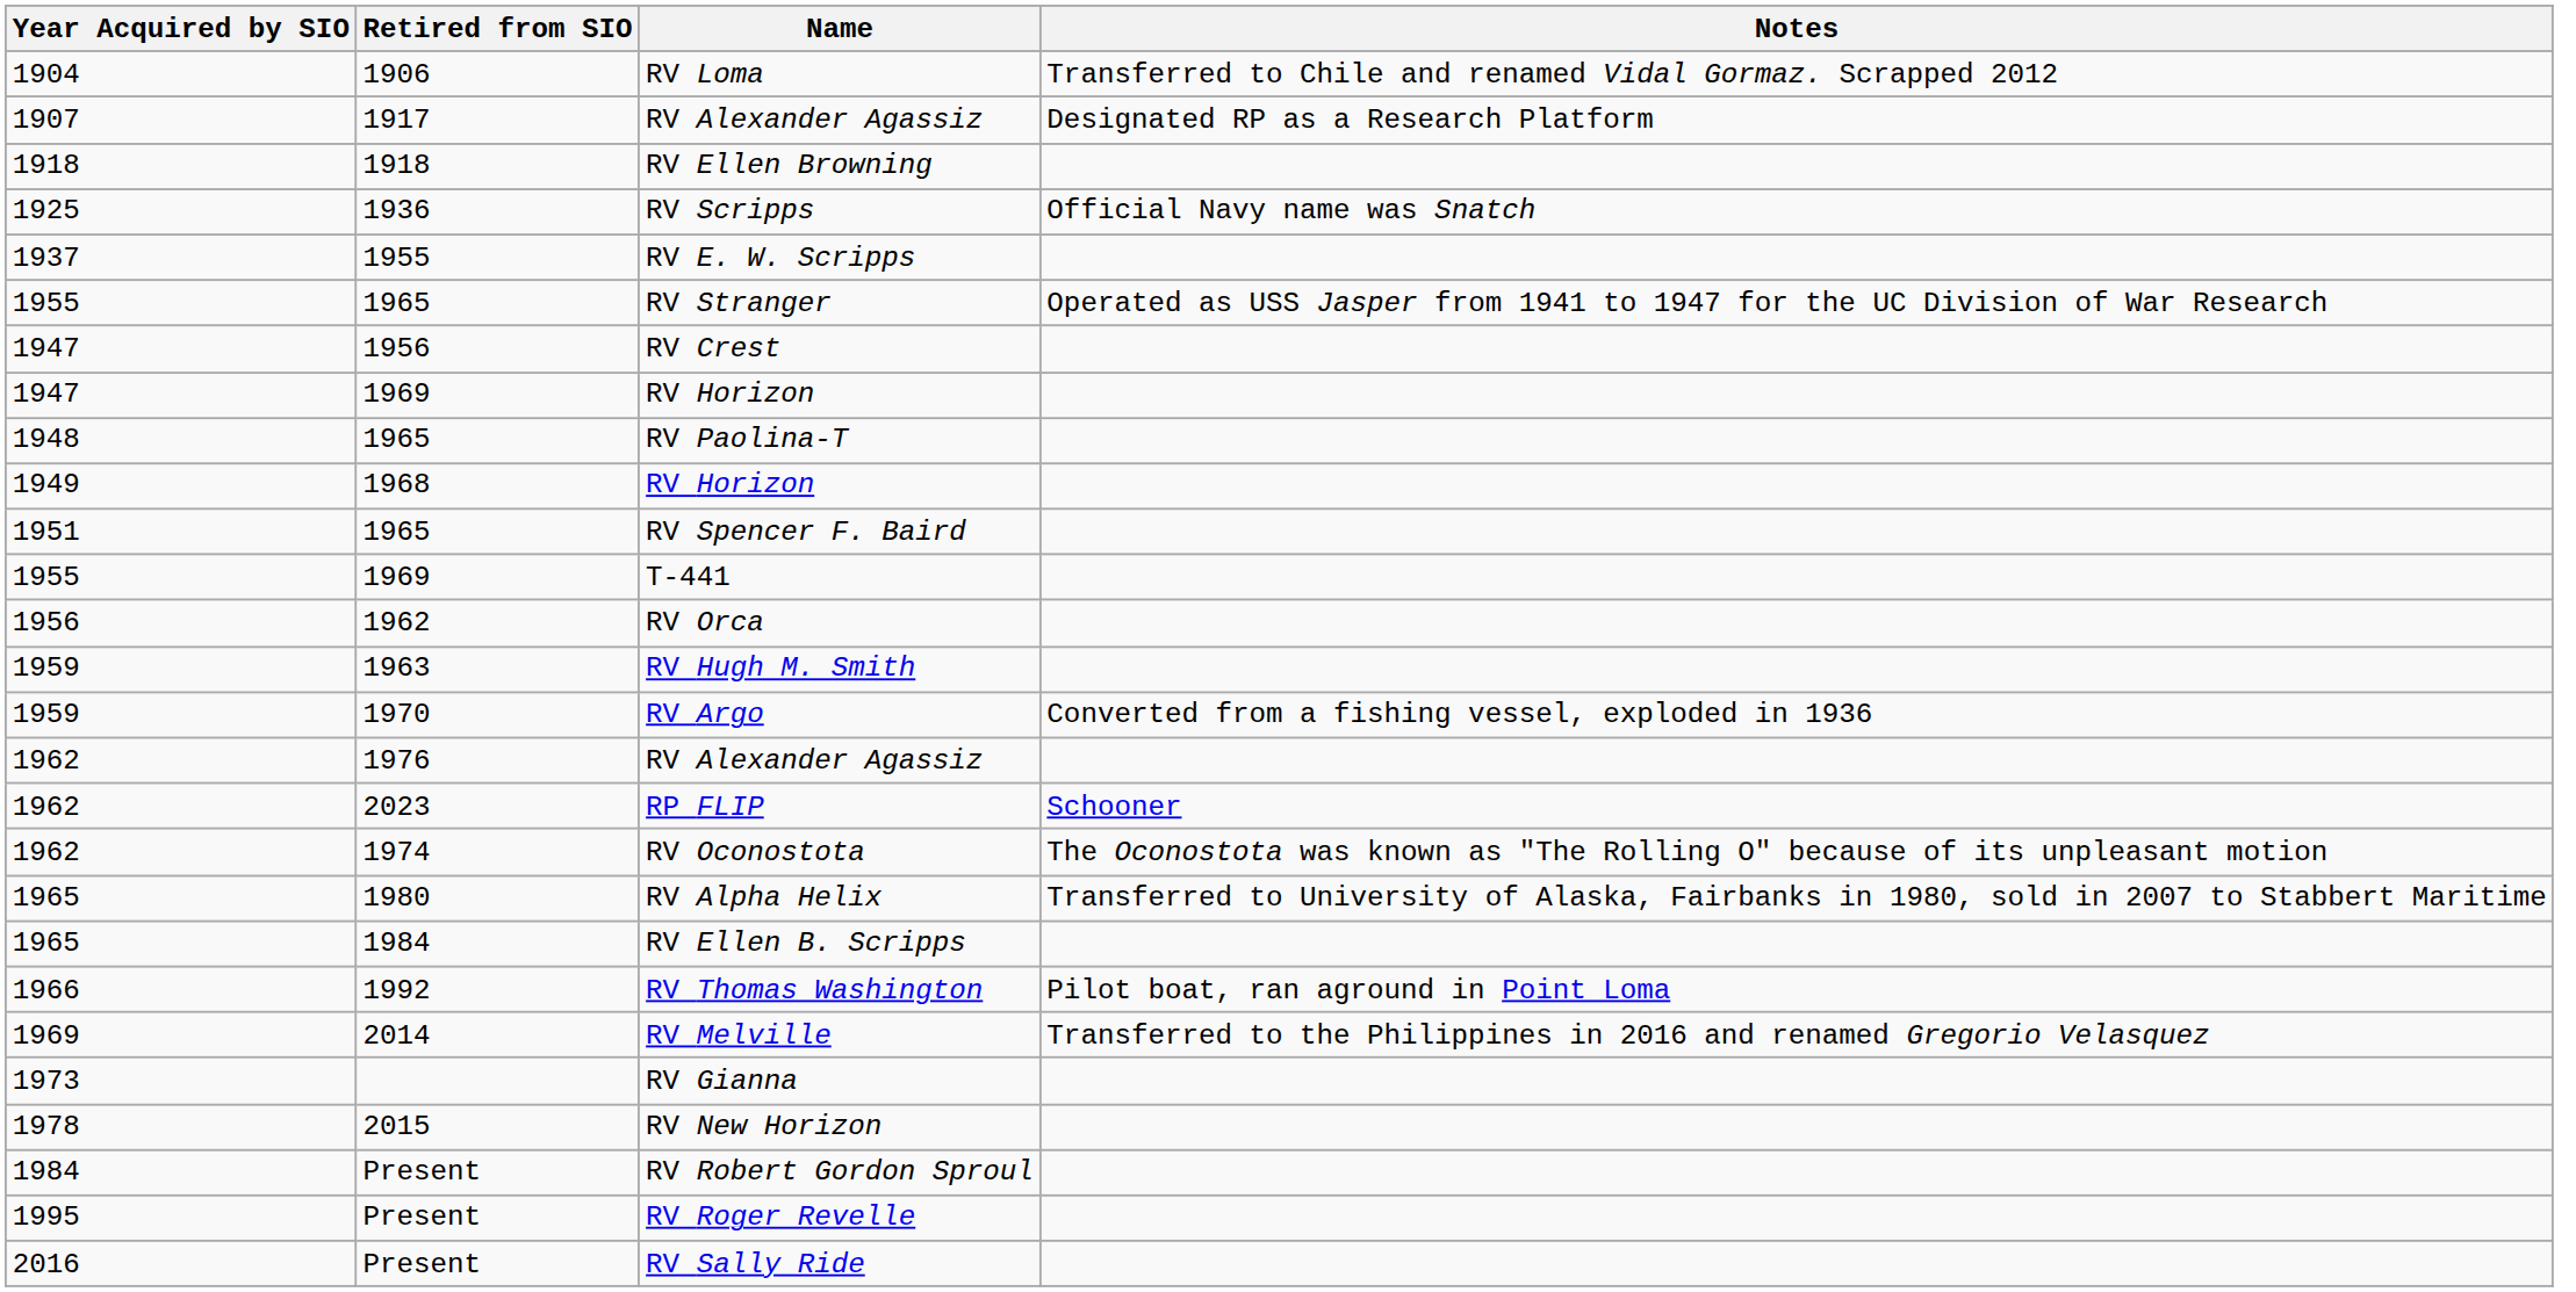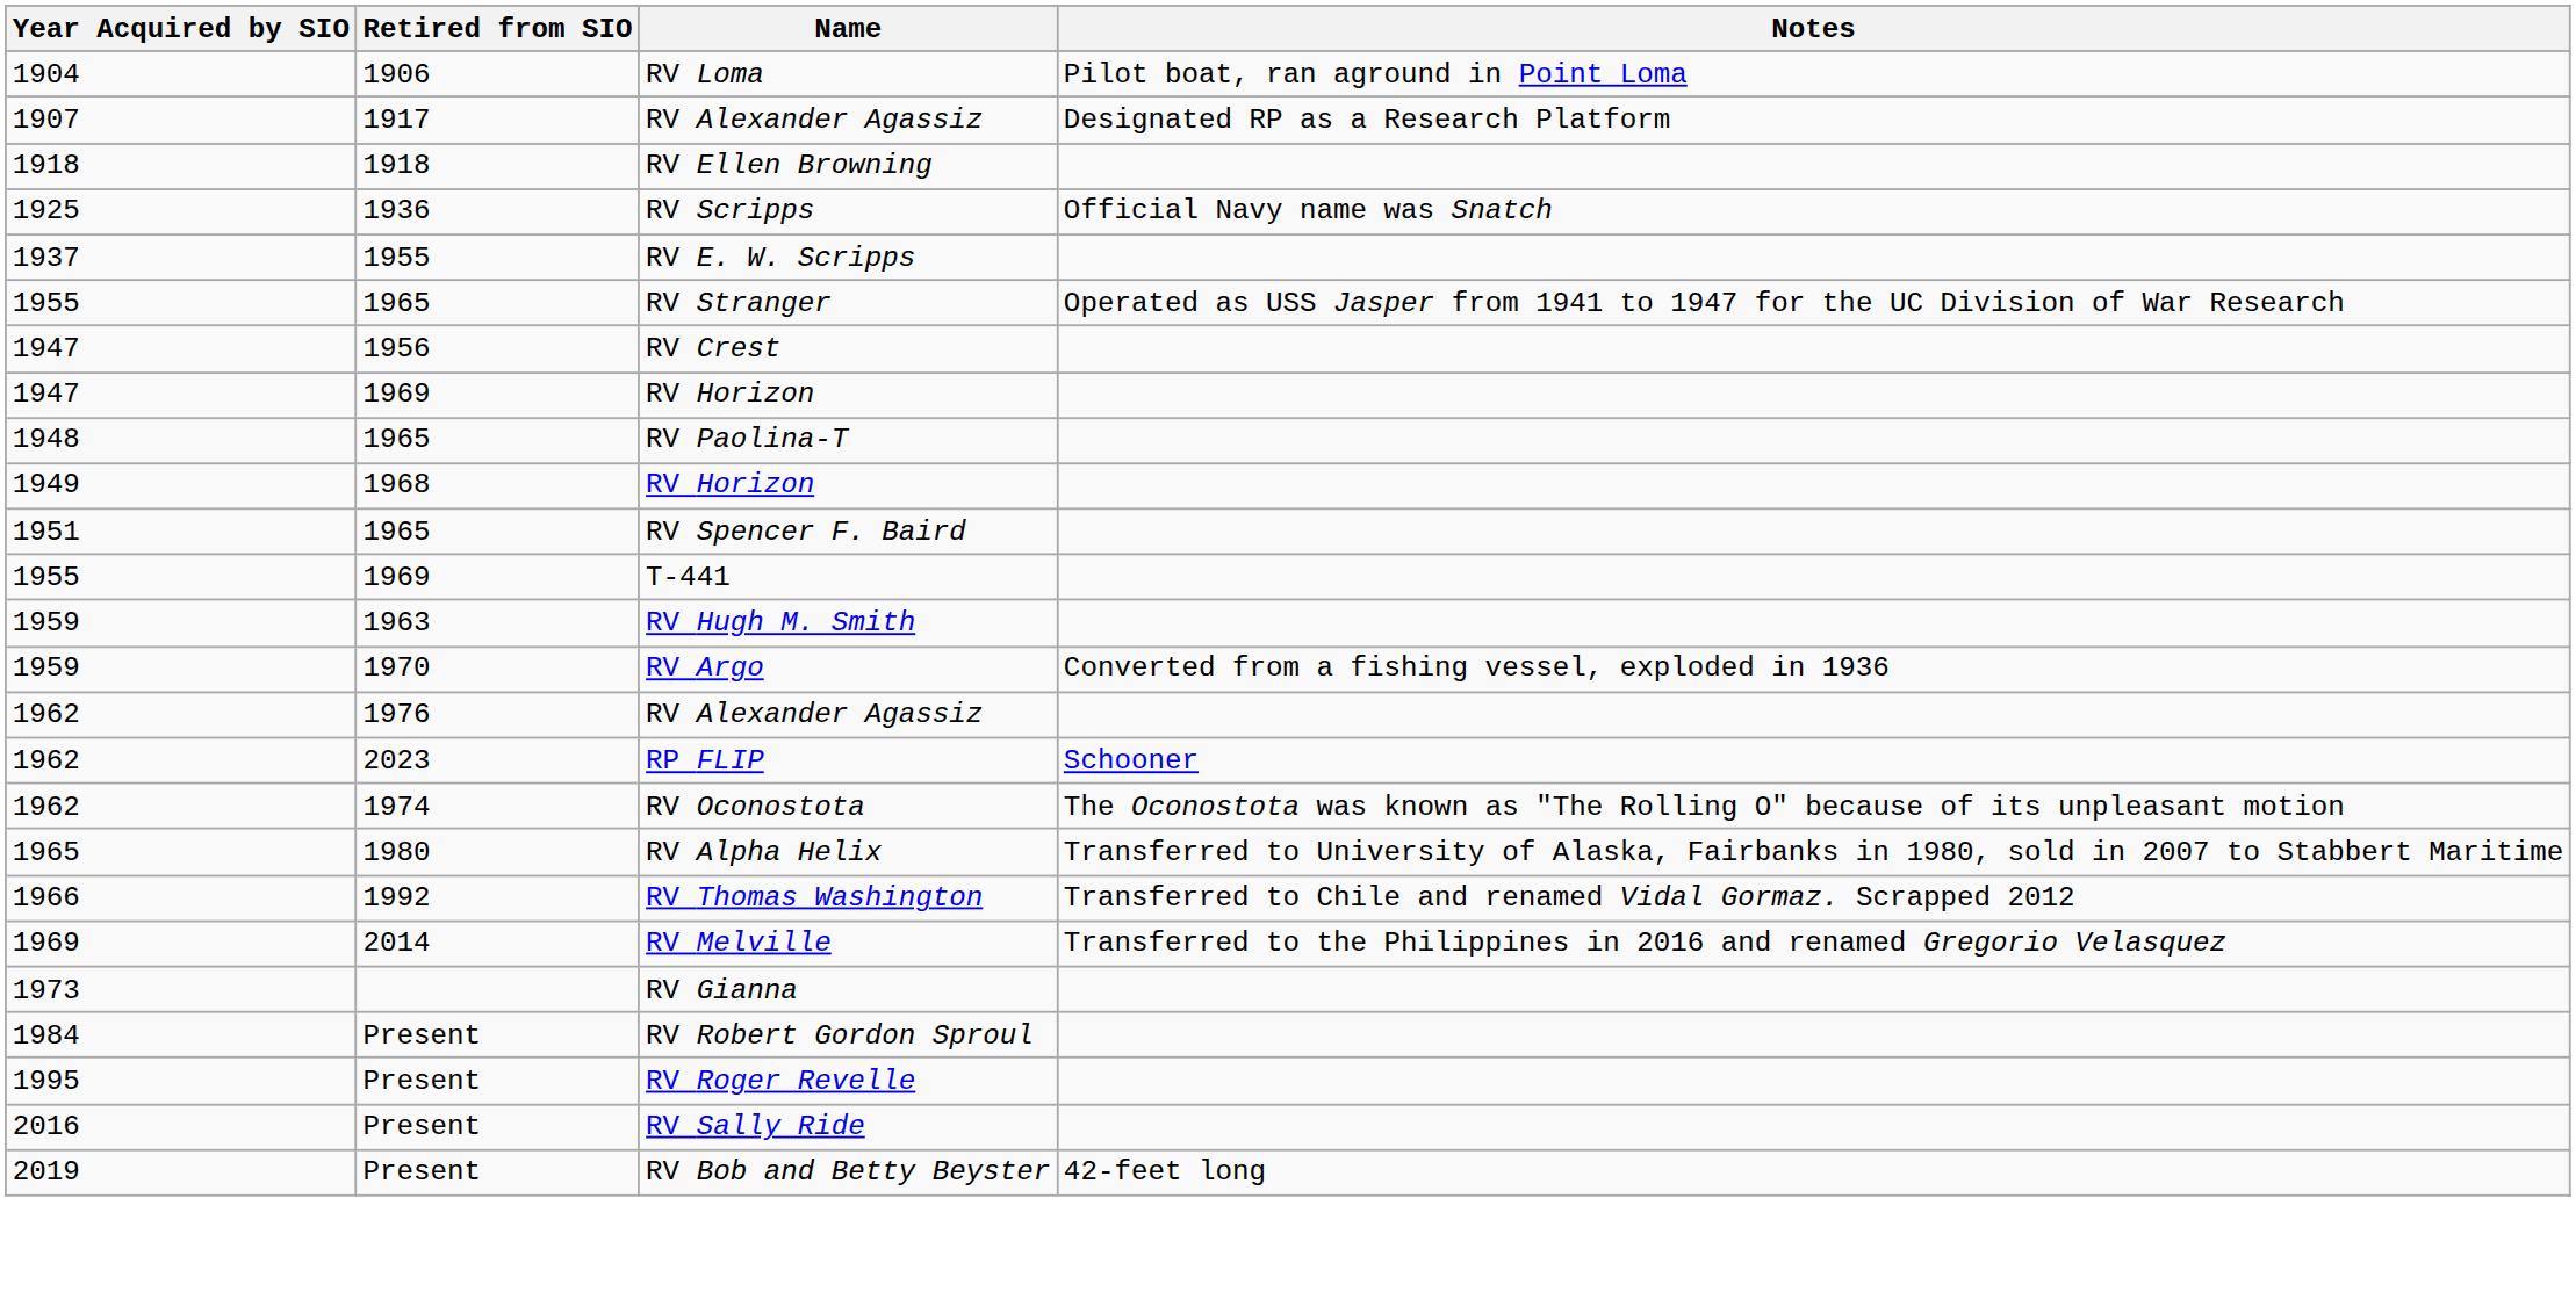RV Loma | Notes: Transferred to Chile and renamed Vidal Gormaz. Scrapped 2012 -> Pilot boat, ran aground in Point Loma
- row: 1956 | 1962 | RV Orca
- row: 1965 | 1984 | RV Ellen B. Scripps
RV Thomas Washington | Notes: Pilot boat, ran aground in Point Loma -> Transferred to Chile and renamed Vidal Gormaz. Scrapped 2012
- row: 1978 | 2015 | RV New Horizon
+ row: 2019 | Present | RV Bob and Betty Beyster | 42-feet long
